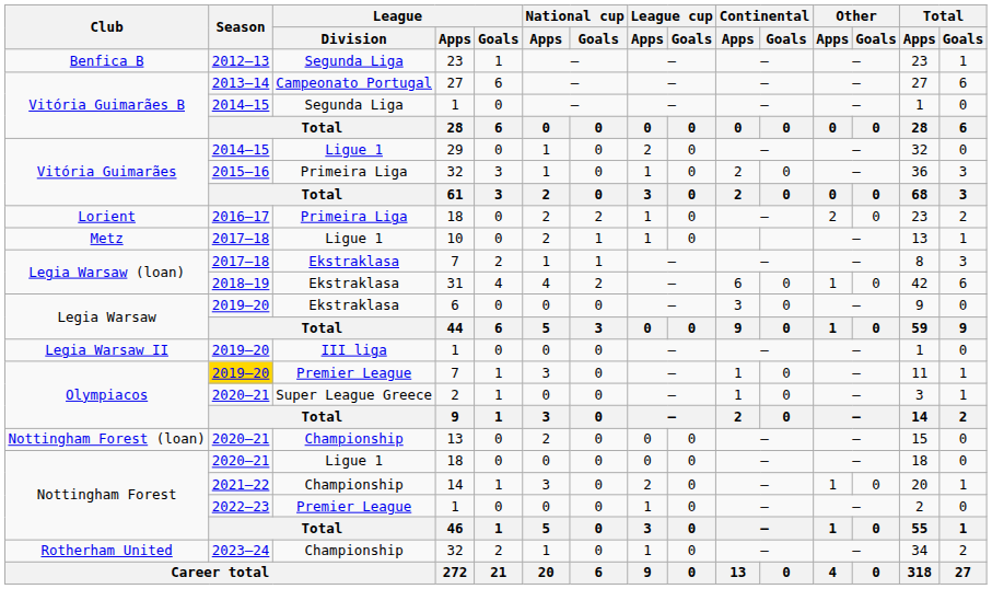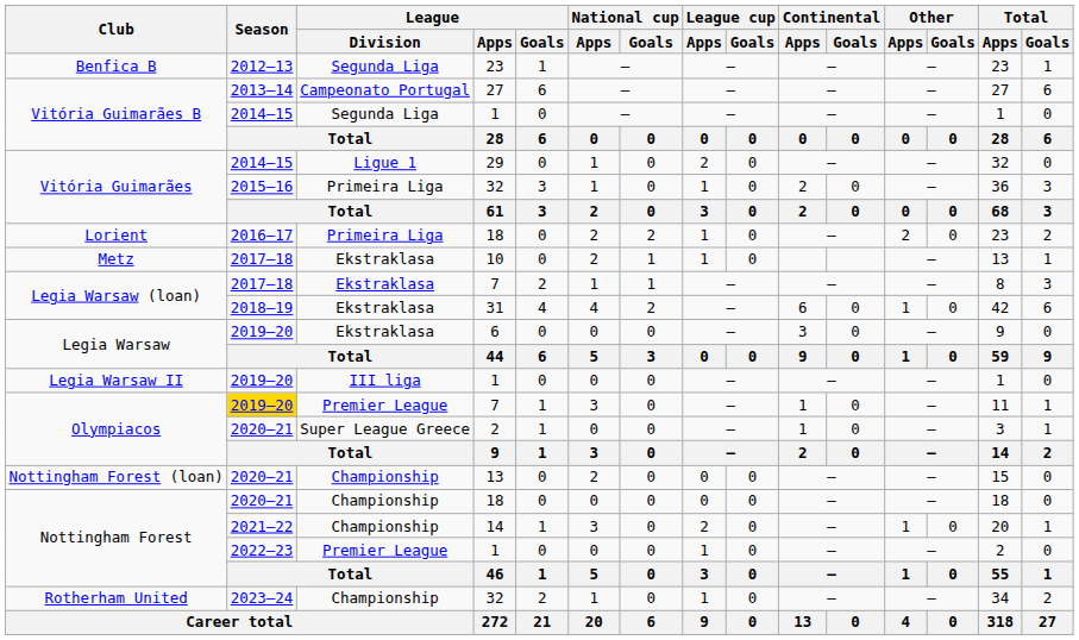10 | League / Division: Ligue 1 -> Ekstraklasa
Nottingham Forest / 18 | League / Division: Ligue 1 -> Championship
